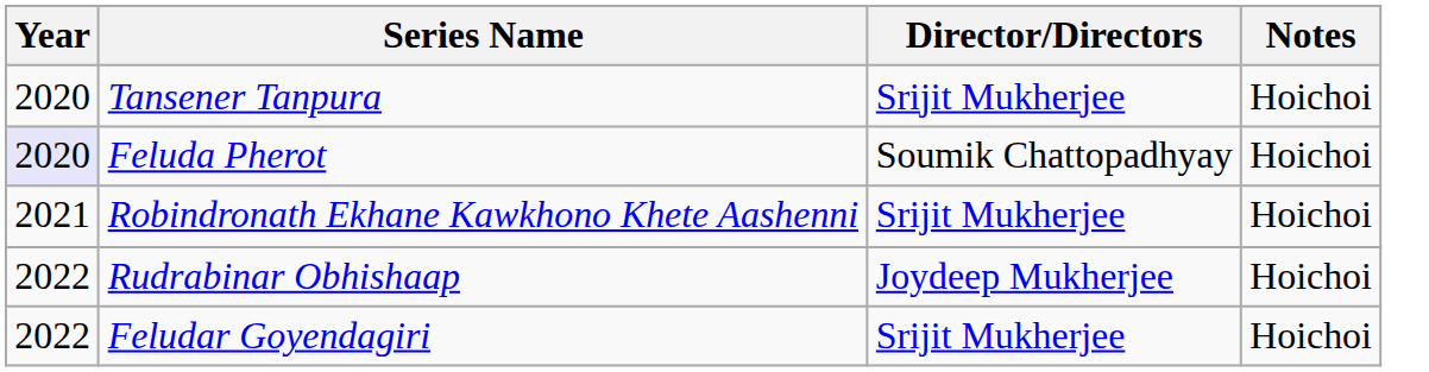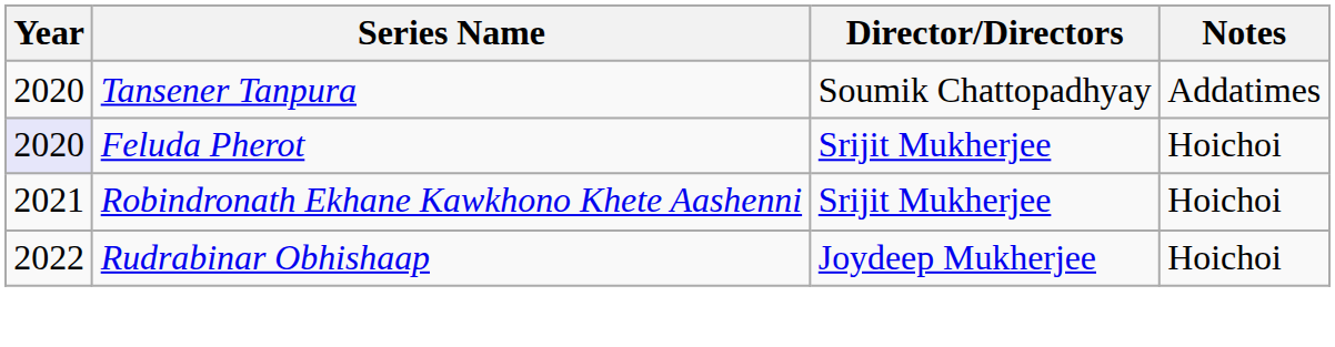Tansener Tanpura | Director/Directors: Srijit Mukherjee -> Soumik Chattopadhyay
Tansener Tanpura | Notes: Hoichoi -> Addatimes
Feluda Pherot | Director/Directors: Soumik Chattopadhyay -> Srijit Mukherjee
- row: 2022 | Feludar Goyendagiri | Srijit Mukherjee | Hoichoi
